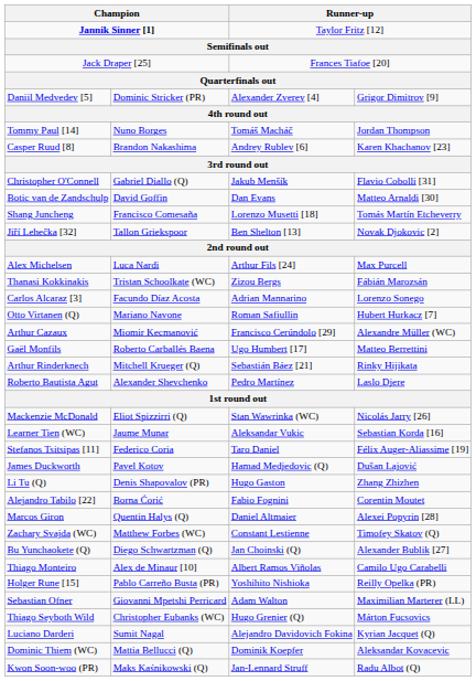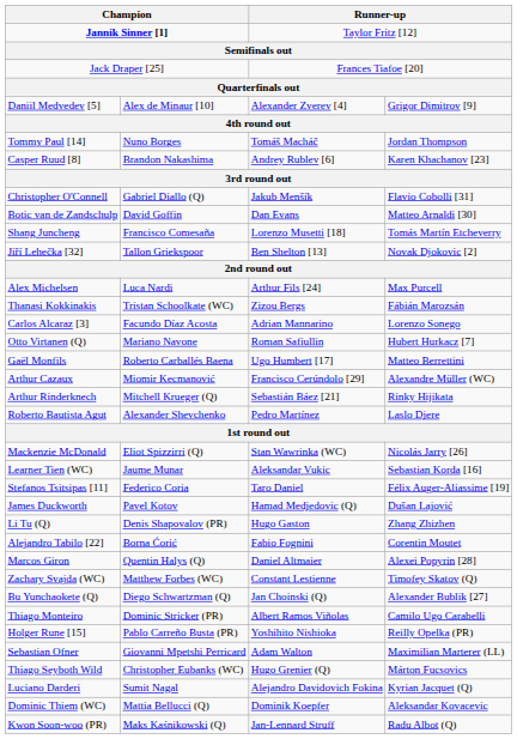Daniil Medvedev [5] | column 2: Dominic Stricker (PR) -> Alex de Minaur [10]
rows swapped: Gaël Monfils <-> Arthur Cazaux
Thiago Monteiro | column 2: Alex de Minaur [10] -> Dominic Stricker (PR)
